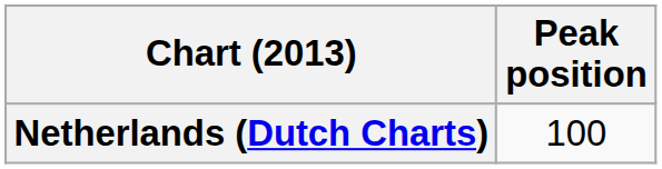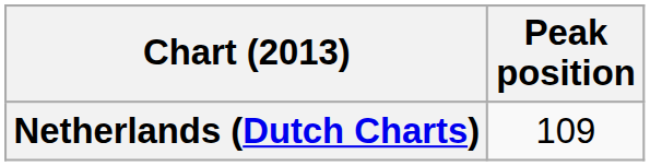Netherlands (Dutch Charts) | Peak position: 100 -> 109
